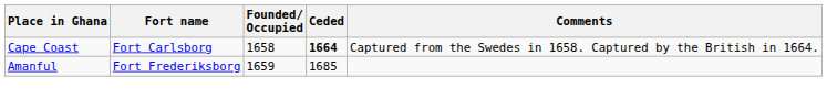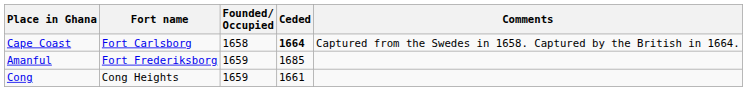+ row: Cong | Cong Heights | 1659 | 1661
